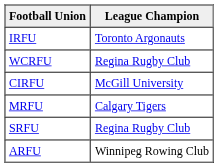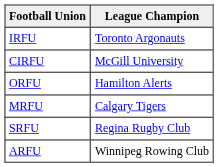- row: WCRFU | Regina Rugby Club
+ row: ORFU | Hamilton Alerts
